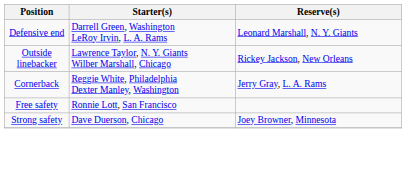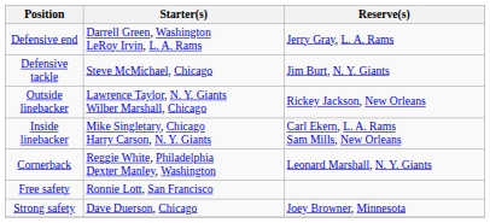Defensive end | Reserve(s): Leonard Marshall, N. Y. Giants -> Jerry Gray, L. A. Rams
+ row: Defensive tackle | Steve McMichael, Chicago | Jim Burt, N. Y. Giants
+ row: Inside linebacker | Mike Singletary, Chicago Harry Carson, N. Y. Giants | Carl Ekern, L. A. Rams Sam Mills, New Orleans
Cornerback | Reserve(s): Jerry Gray, L. A. Rams -> Leonard Marshall, N. Y. Giants
